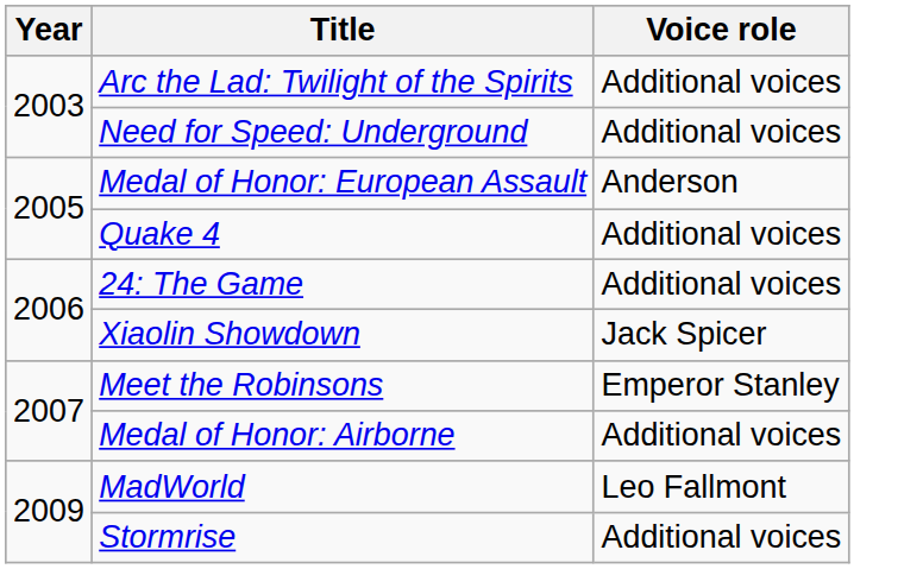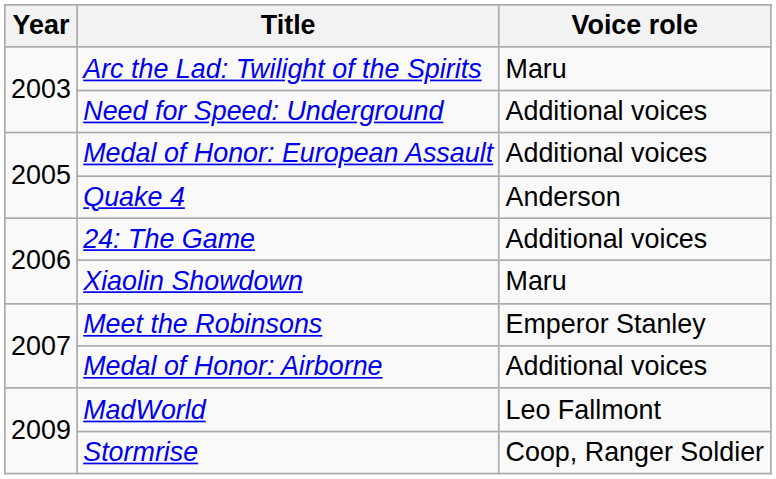Arc the Lad: Twilight of the Spirits | Voice role: Additional voices -> Maru
Medal of Honor: European Assault | Voice role: Anderson -> Additional voices
Quake 4 | Voice role: Additional voices -> Anderson
Xiaolin Showdown | Voice role: Jack Spicer -> Maru
Stormrise | Voice role: Additional voices -> Coop, Ranger Soldier
